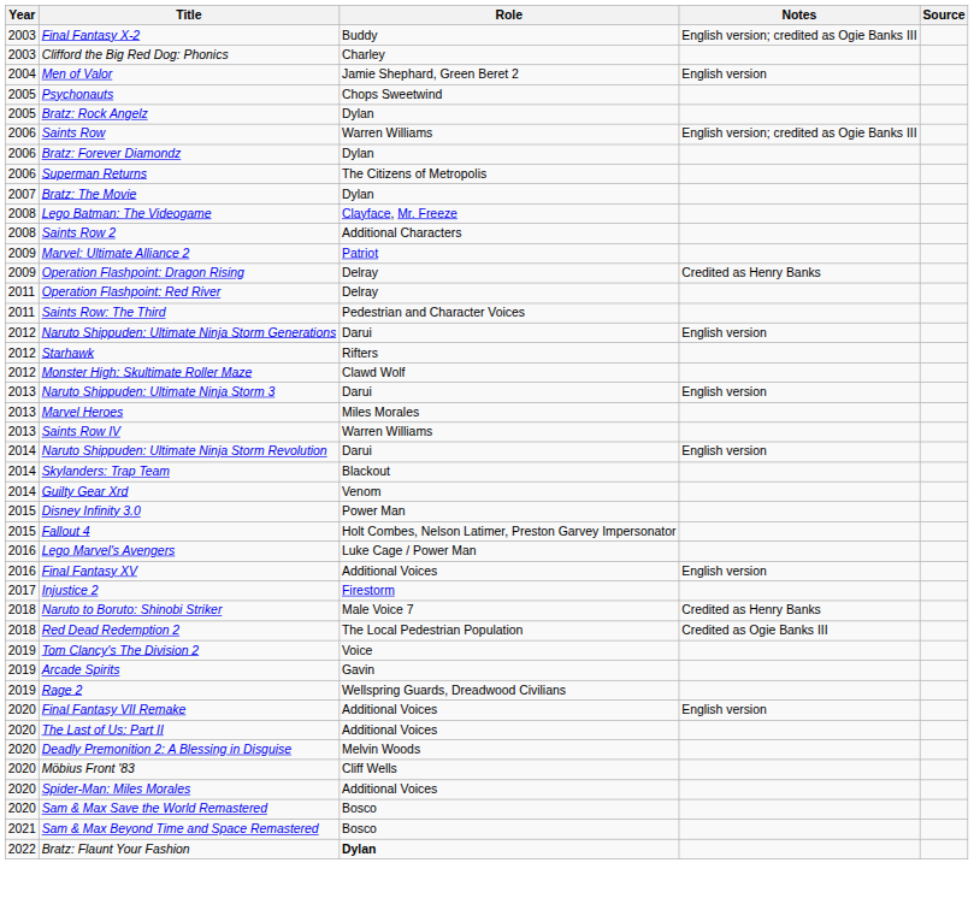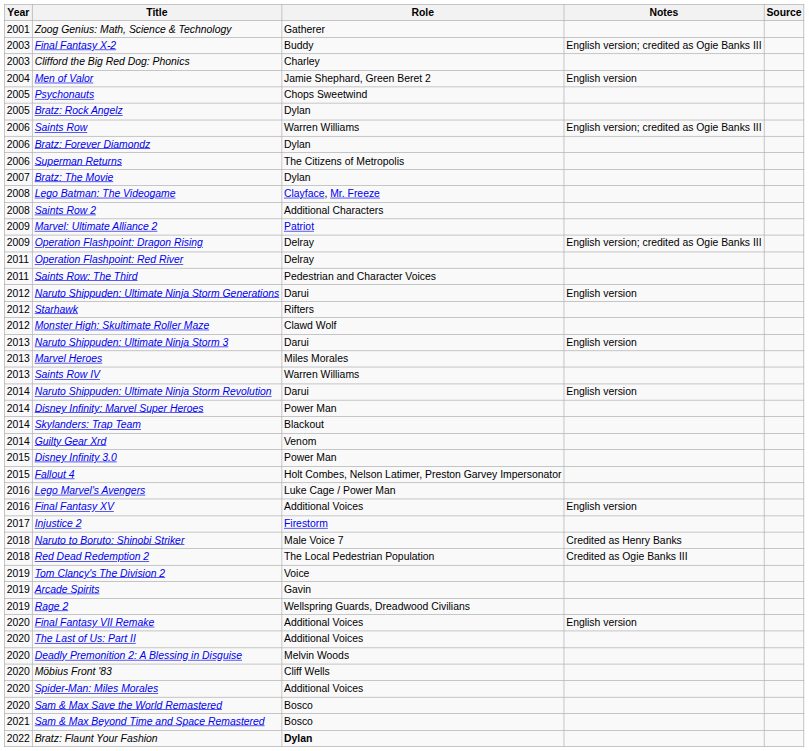+ row: 2001 | Zoog Genius: Math, Science & Technology | Gatherer
Operation Flashpoint: Dragon Rising | Notes: Credited as Henry Banks -> English version; credited as Ogie Banks III
+ row: 2014 | Disney Infinity: Marvel Super Heroes | Power Man
